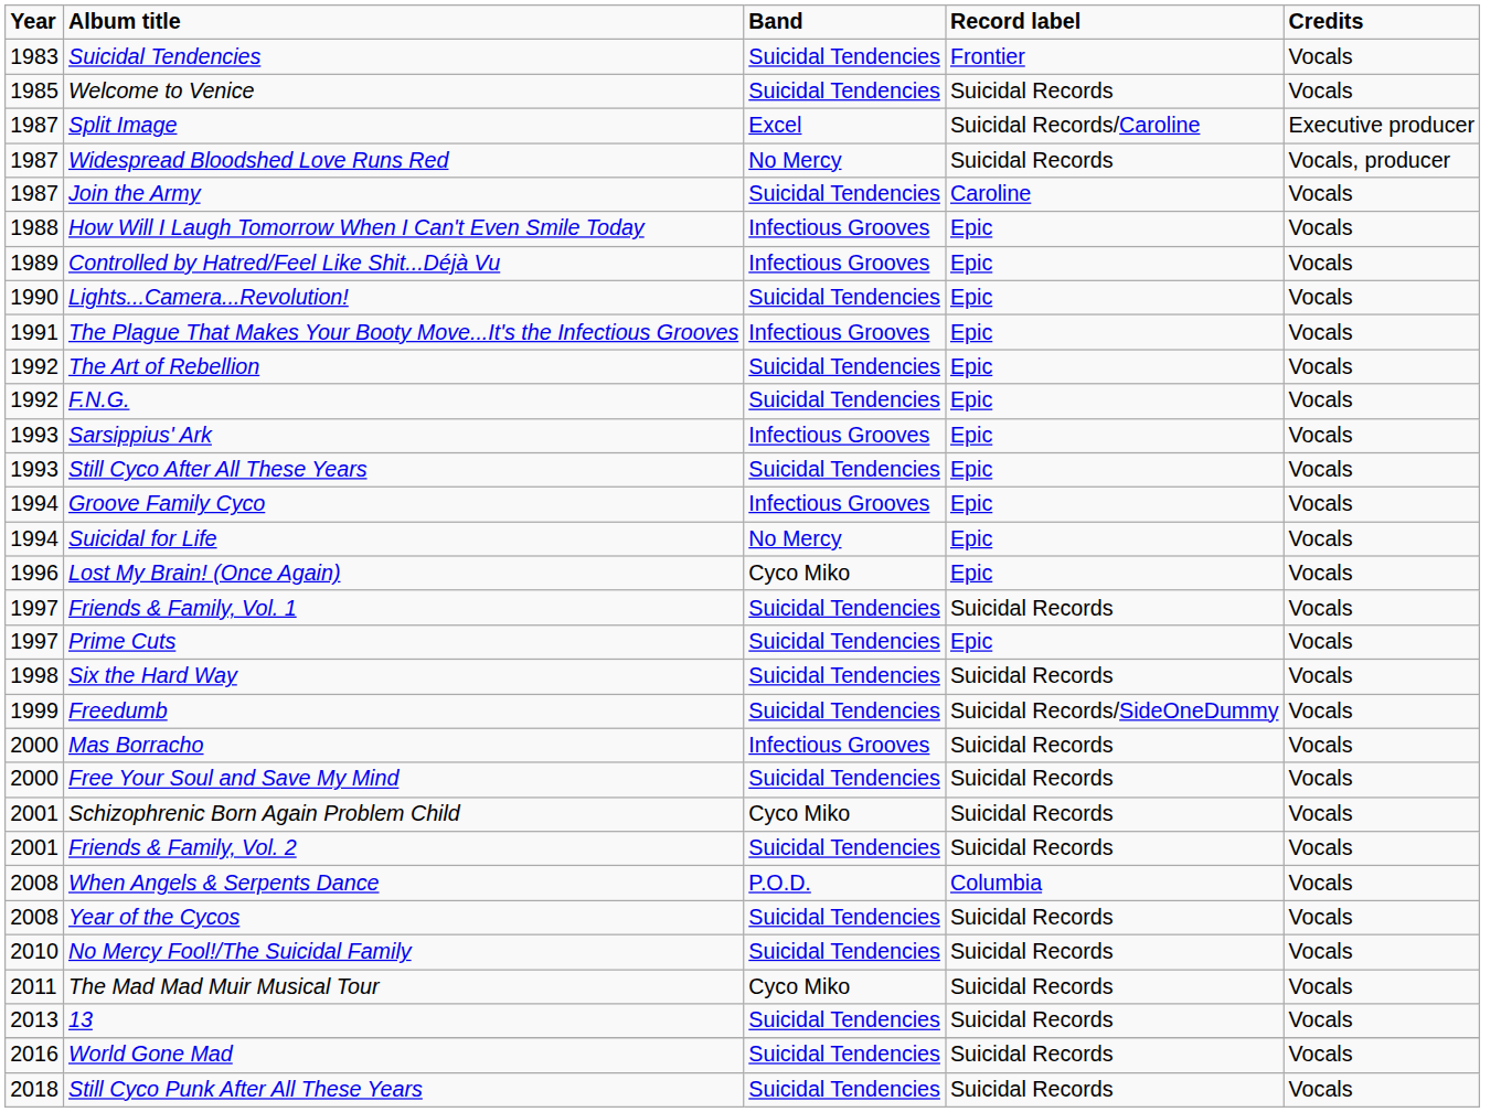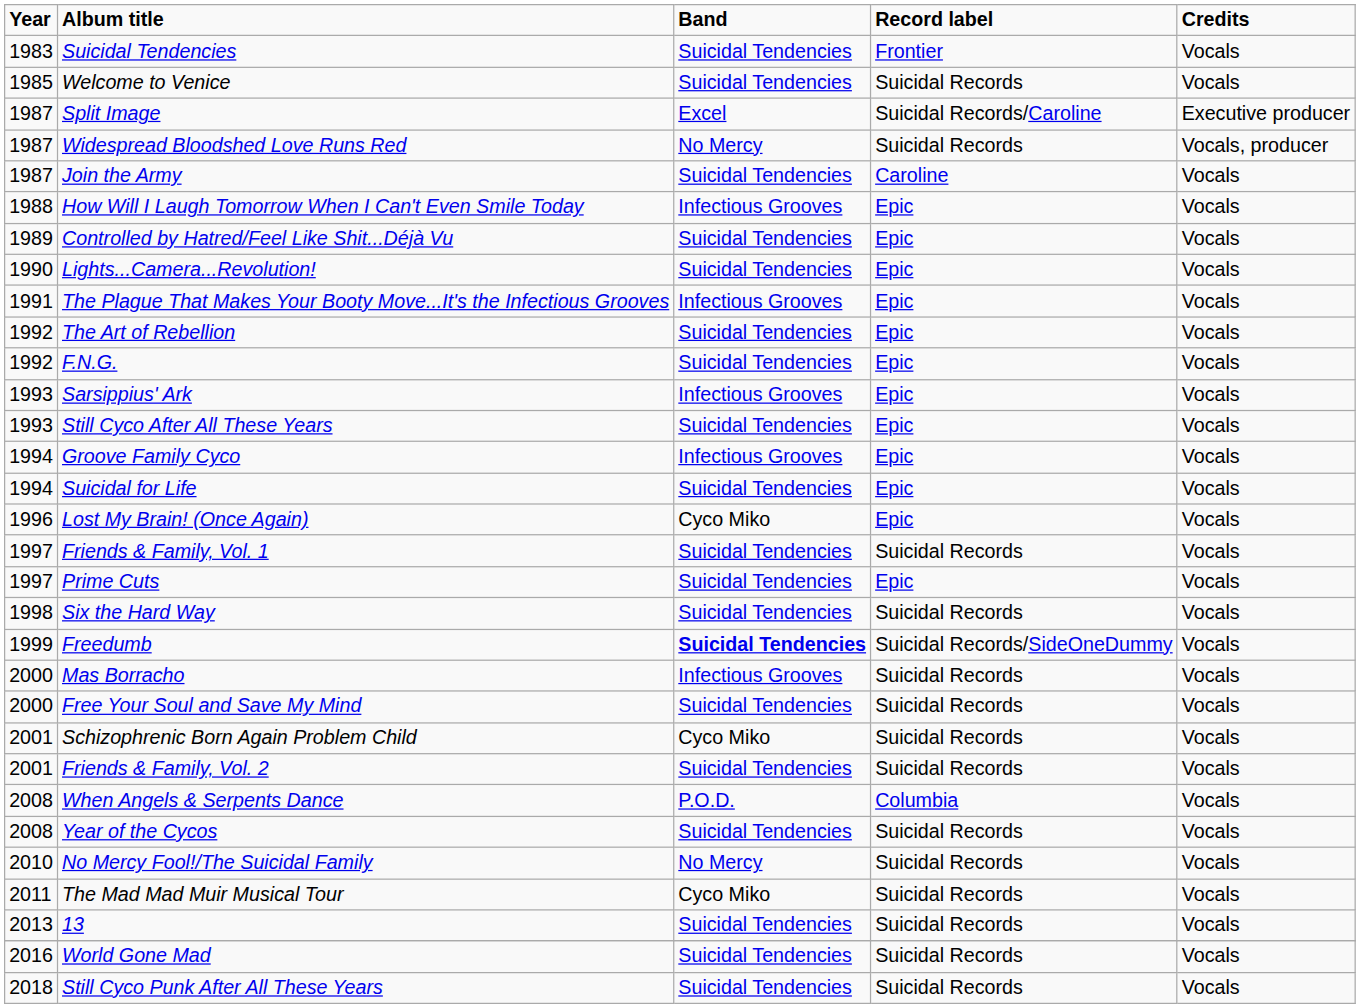Controlled by Hatred/Feel Like Shit...Déjà Vu | Band: Infectious Grooves -> Suicidal Tendencies
Suicidal for Life | Band: No Mercy -> Suicidal Tendencies
Freedumb | Band: normal -> bold
No Mercy Fool!/The Suicidal Family | Band: Suicidal Tendencies -> No Mercy
